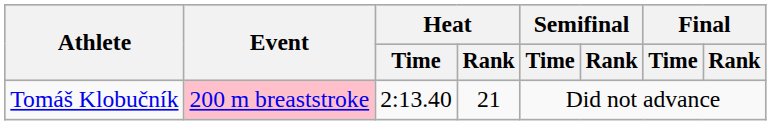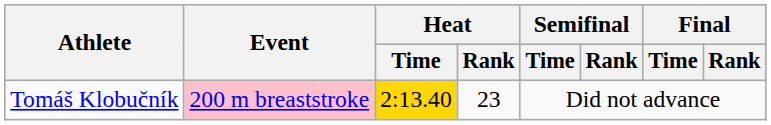Tomáš Klobučník | Heat / Time: no background -> gold background
Tomáš Klobučník | Heat / Rank: 21 -> 23
